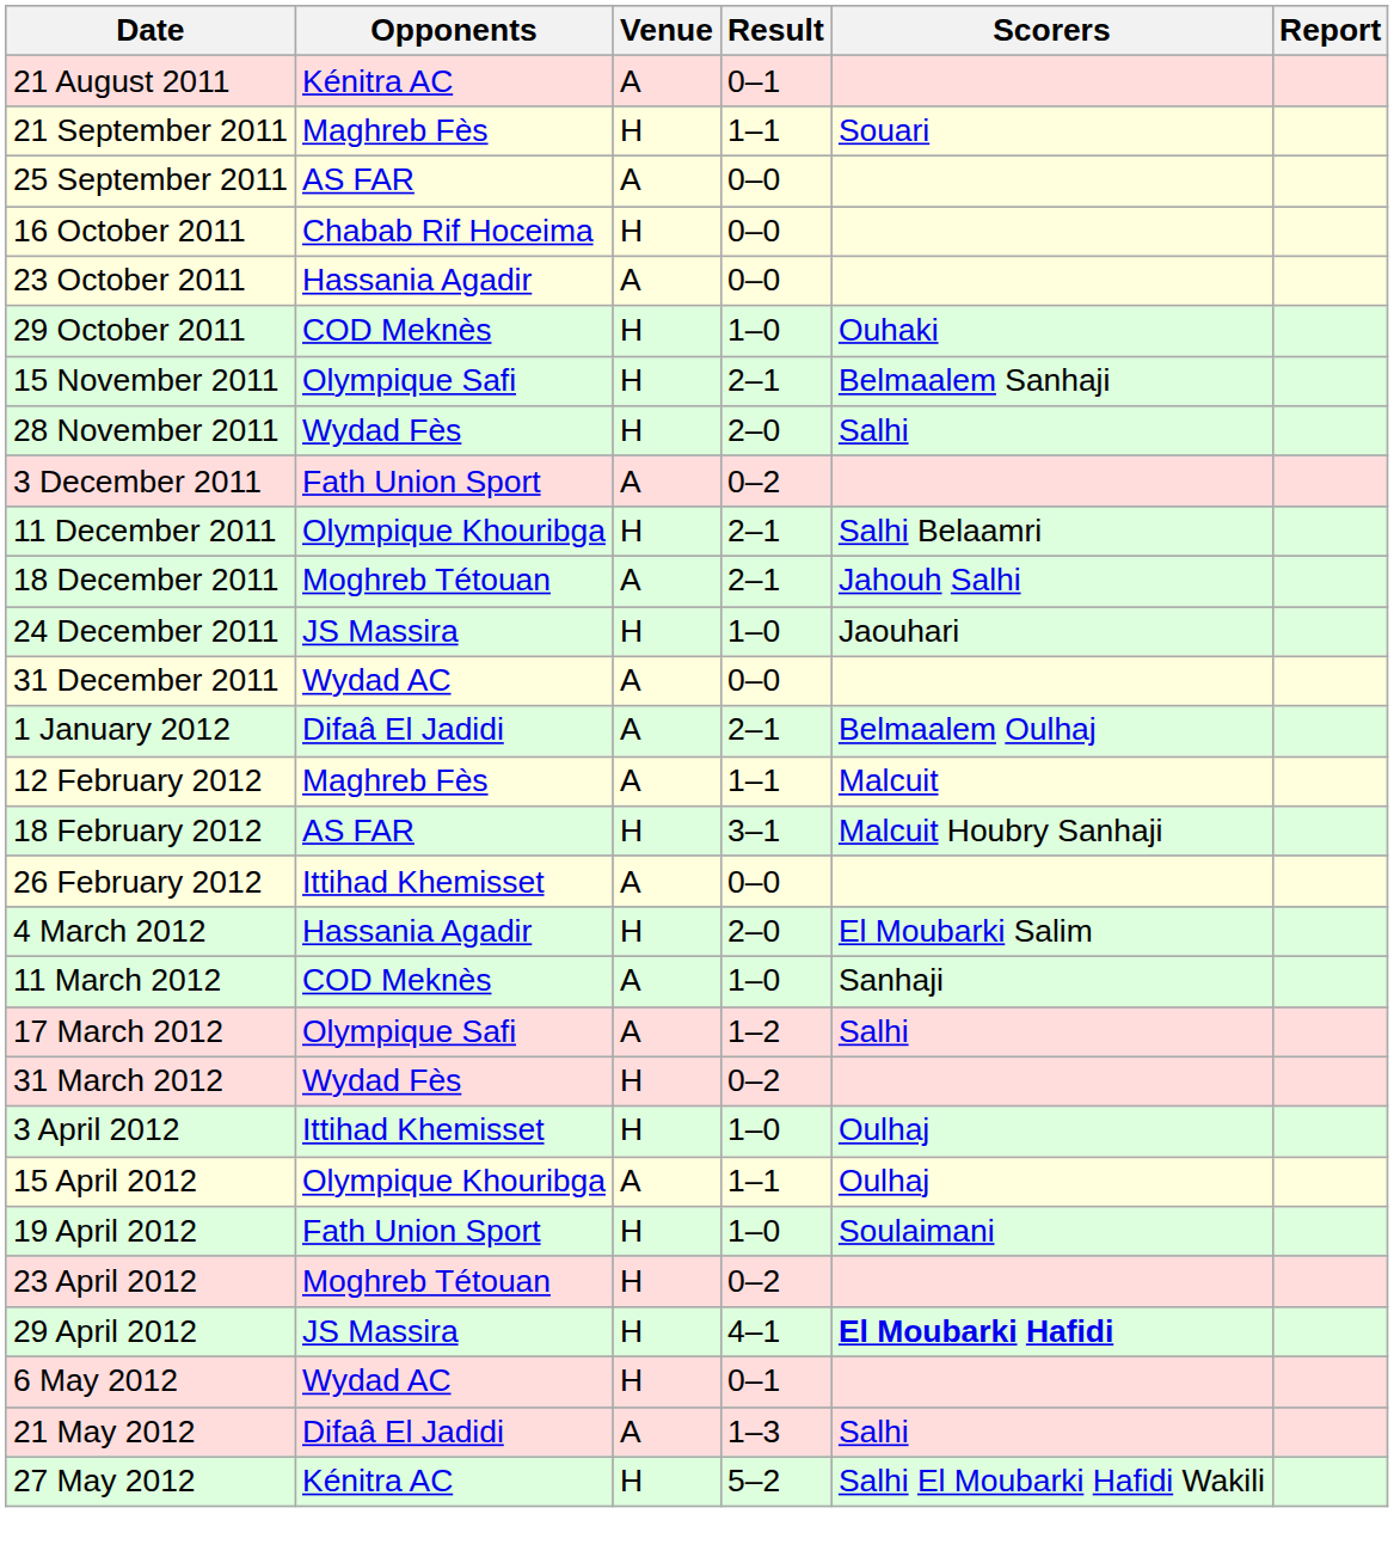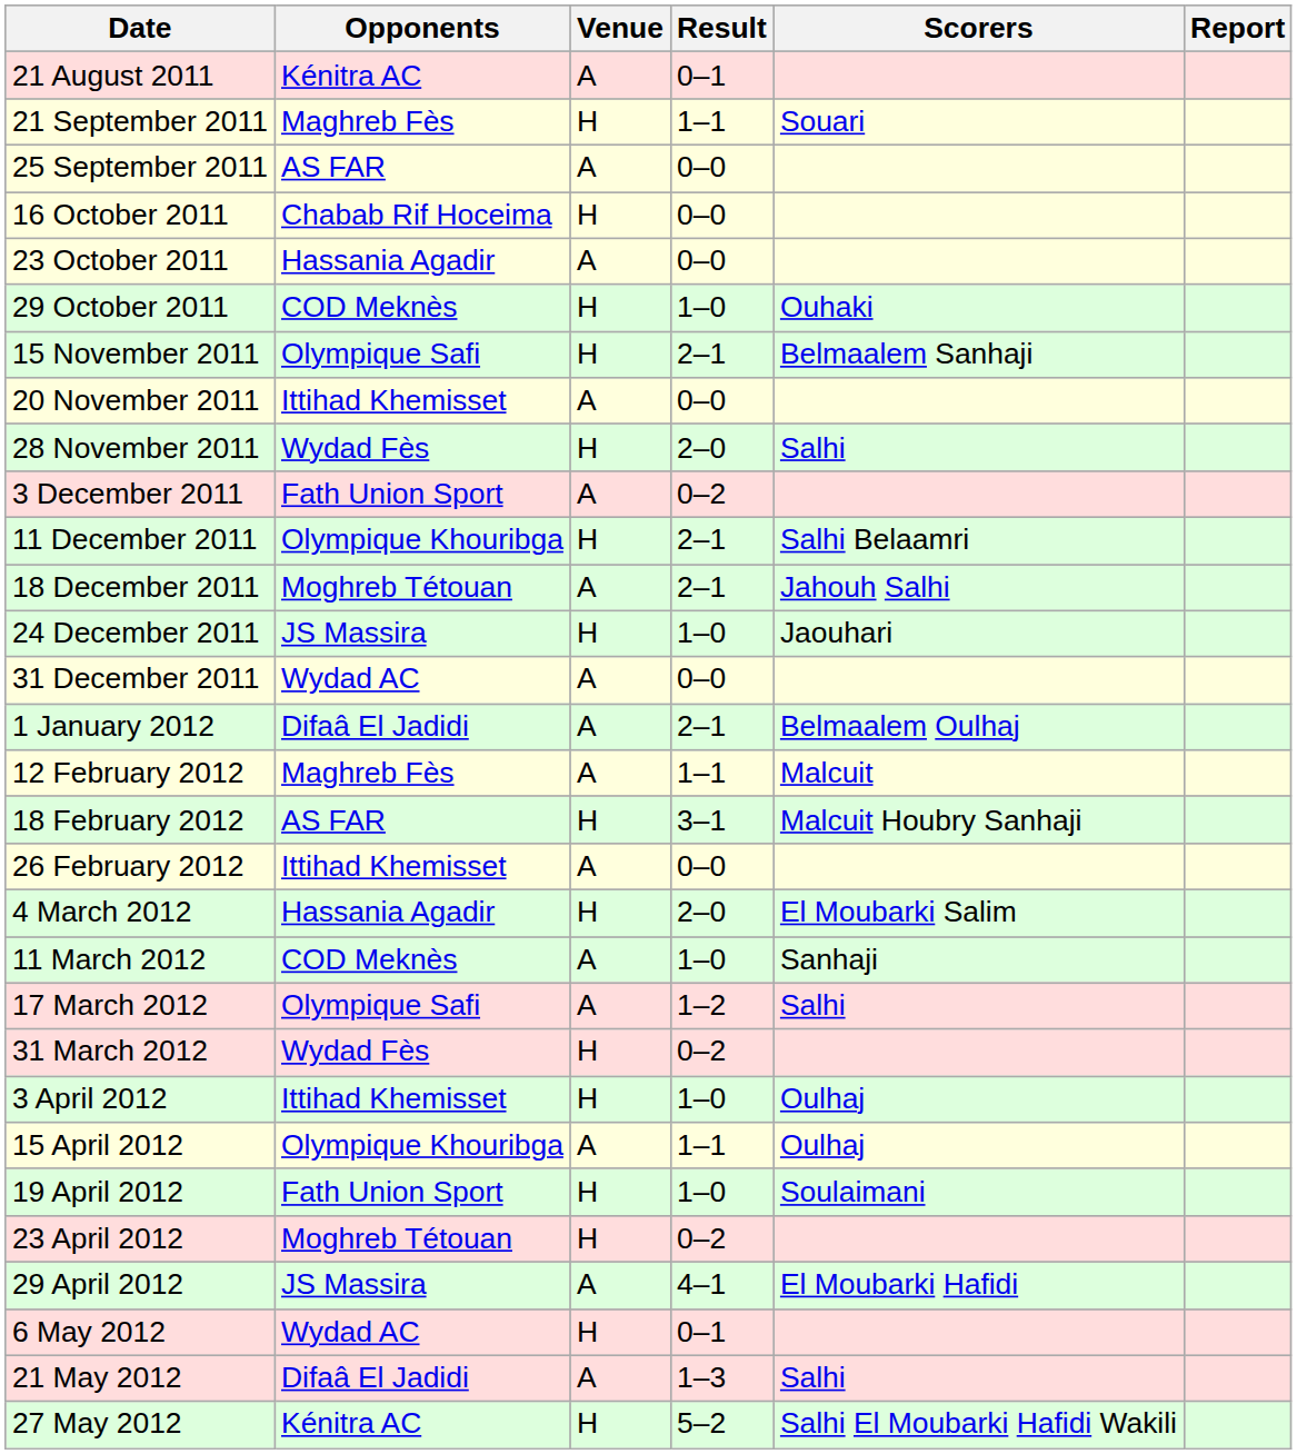+ row: 20 November 2011 | Ittihad Khemisset | A | 0–0
29 April 2012 | Venue: H -> A
29 April 2012 | Scorers: bold -> normal
